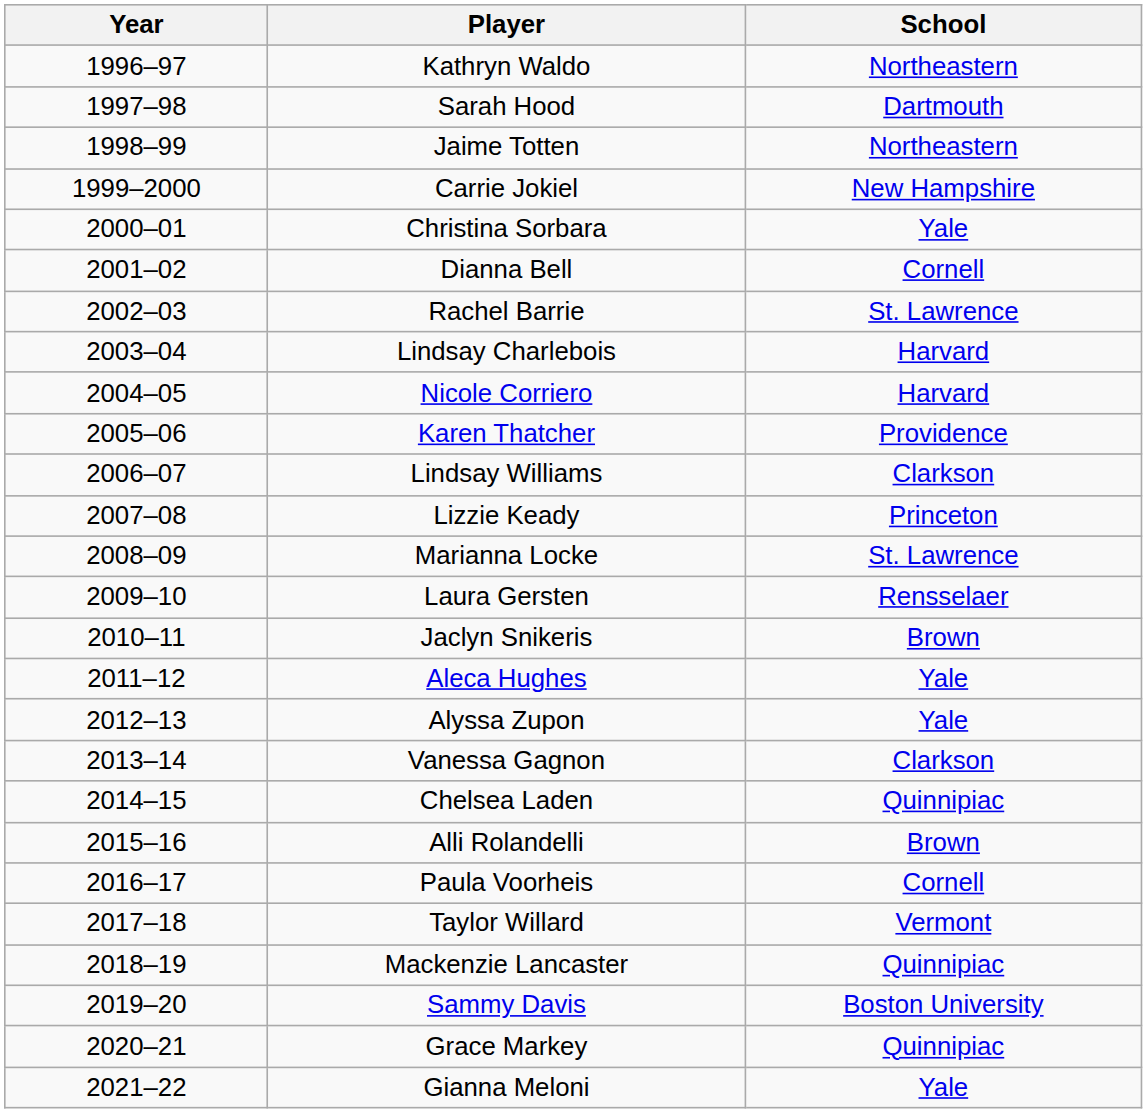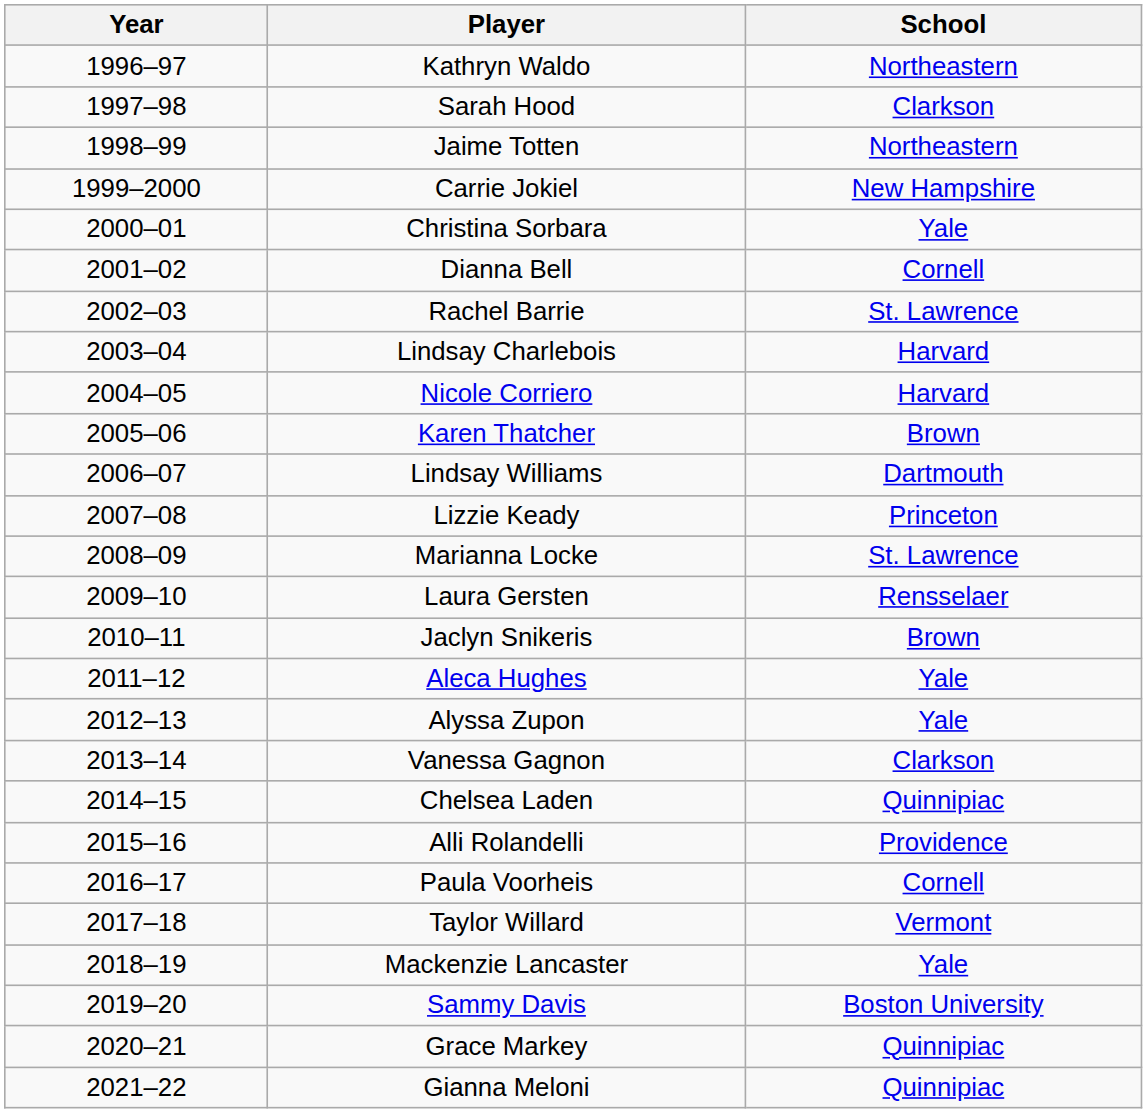Sarah Hood | School: Dartmouth -> Clarkson
Karen Thatcher | School: Providence -> Brown
Lindsay Williams | School: Clarkson -> Dartmouth
Alli Rolandelli | School: Brown -> Providence
Mackenzie Lancaster | School: Quinnipiac -> Yale
Gianna Meloni | School: Yale -> Quinnipiac
